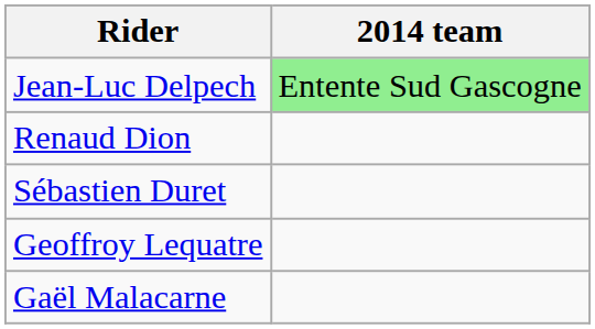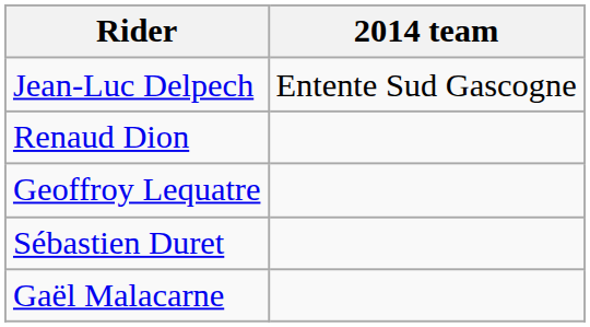Jean-Luc Delpech | 2014 team: lightgreen background -> no background
rows swapped: Sébastien Duret <-> Geoffroy Lequatre
